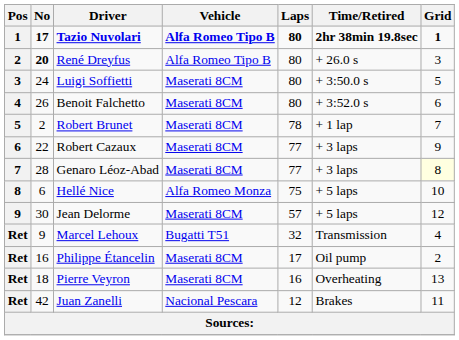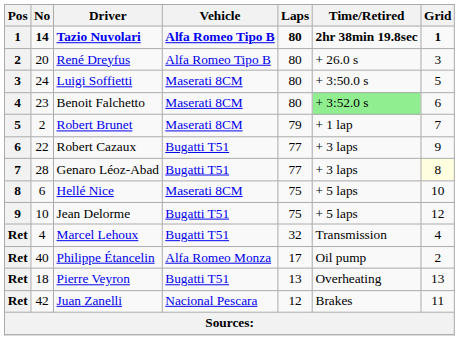Tazio Nuvolari | No: 17 -> 14
René Dreyfus | No: bold -> normal
Benoit Falchetto | No: 26 -> 23
Benoit Falchetto | Time/Retired: no background -> lightgreen background
Robert Brunet | Laps: 78 -> 79
Robert Cazaux | Vehicle: Maserati 8CM -> Bugatti T51
Genaro Léoz-Abad | Vehicle: Maserati 8CM -> Bugatti T51
Hellé Nice | Vehicle: Alfa Romeo Monza -> Maserati 8CM
Jean Delorme | No: 30 -> 10
Jean Delorme | Vehicle: Maserati 8CM -> Bugatti T51
Jean Delorme | Laps: 57 -> 75
Marcel Lehoux | No: 9 -> 4
Philippe Étancelin | No: 16 -> 40
Philippe Étancelin | Vehicle: Maserati 8CM -> Alfa Romeo Monza
Pierre Veyron | Vehicle: Maserati 8CM -> Bugatti T51
Pierre Veyron | Laps: 16 -> 13
